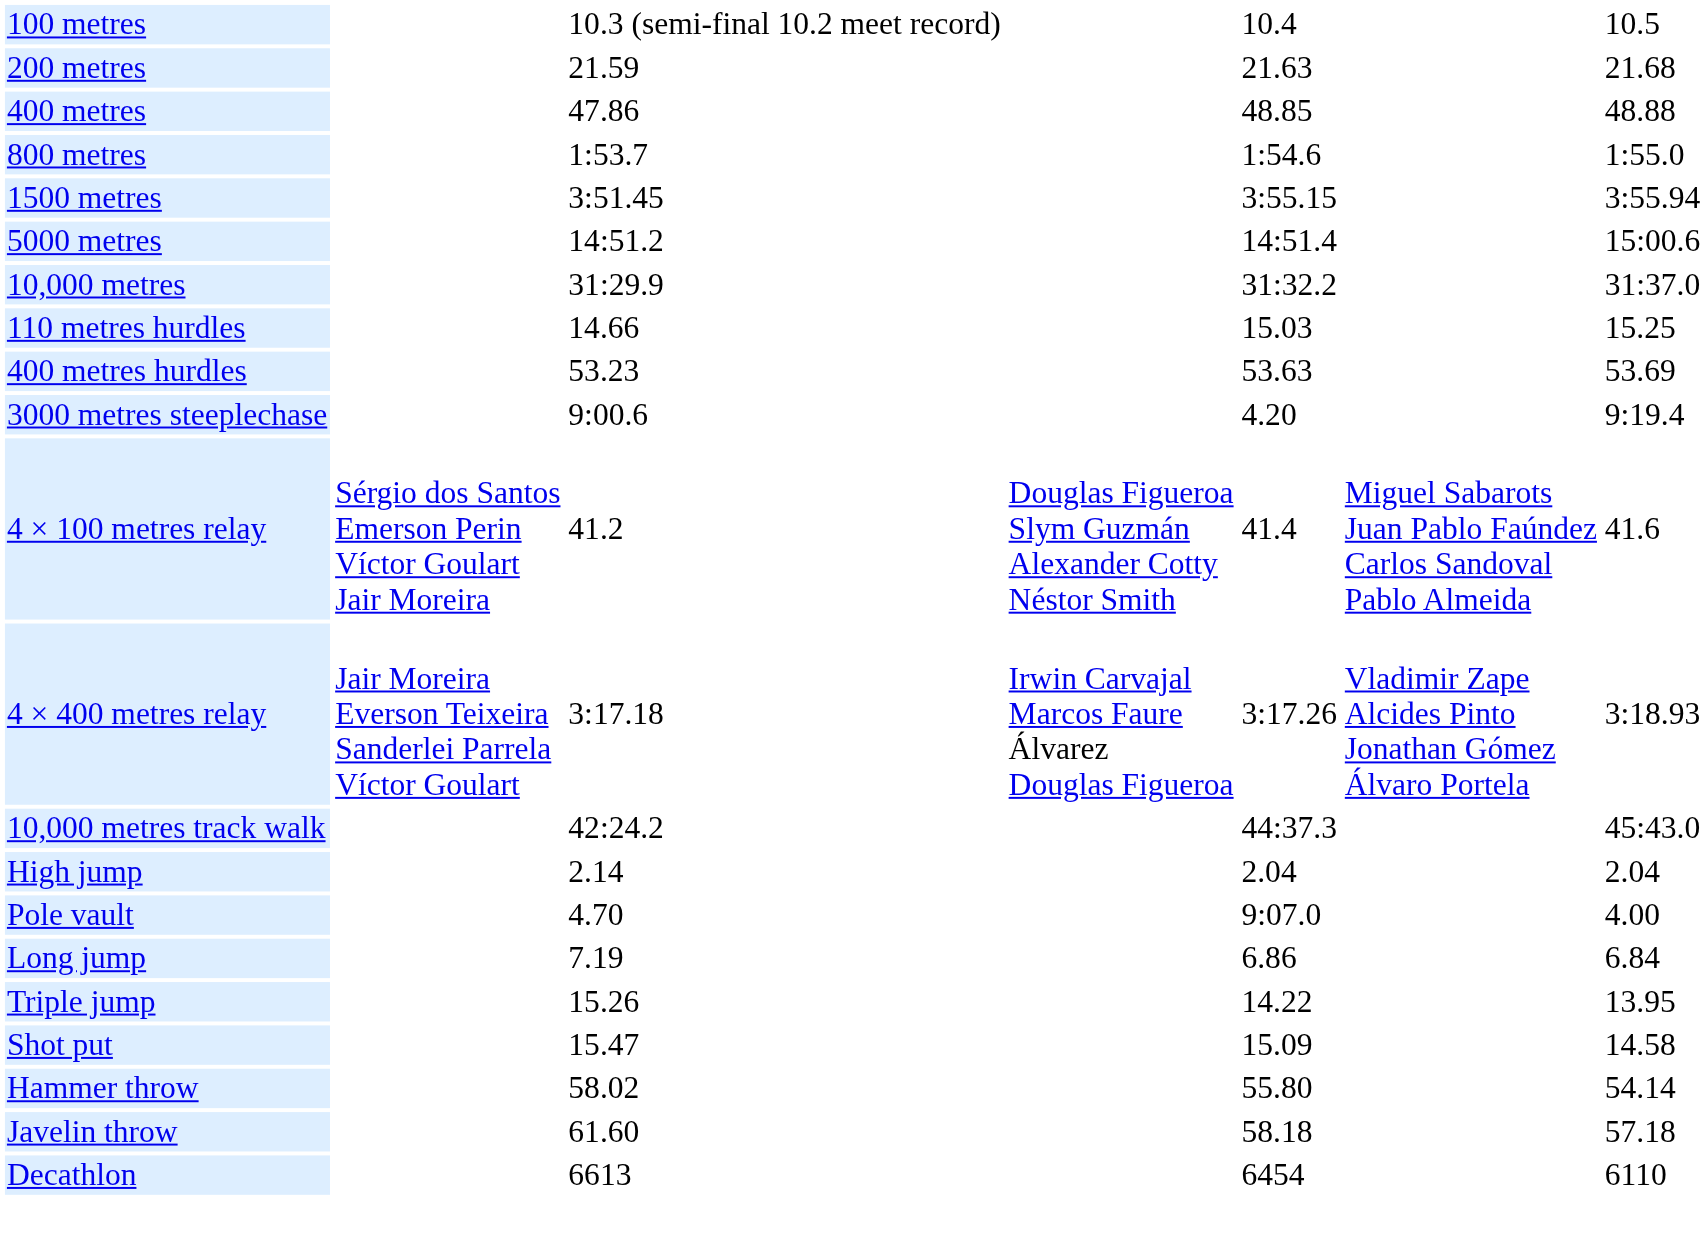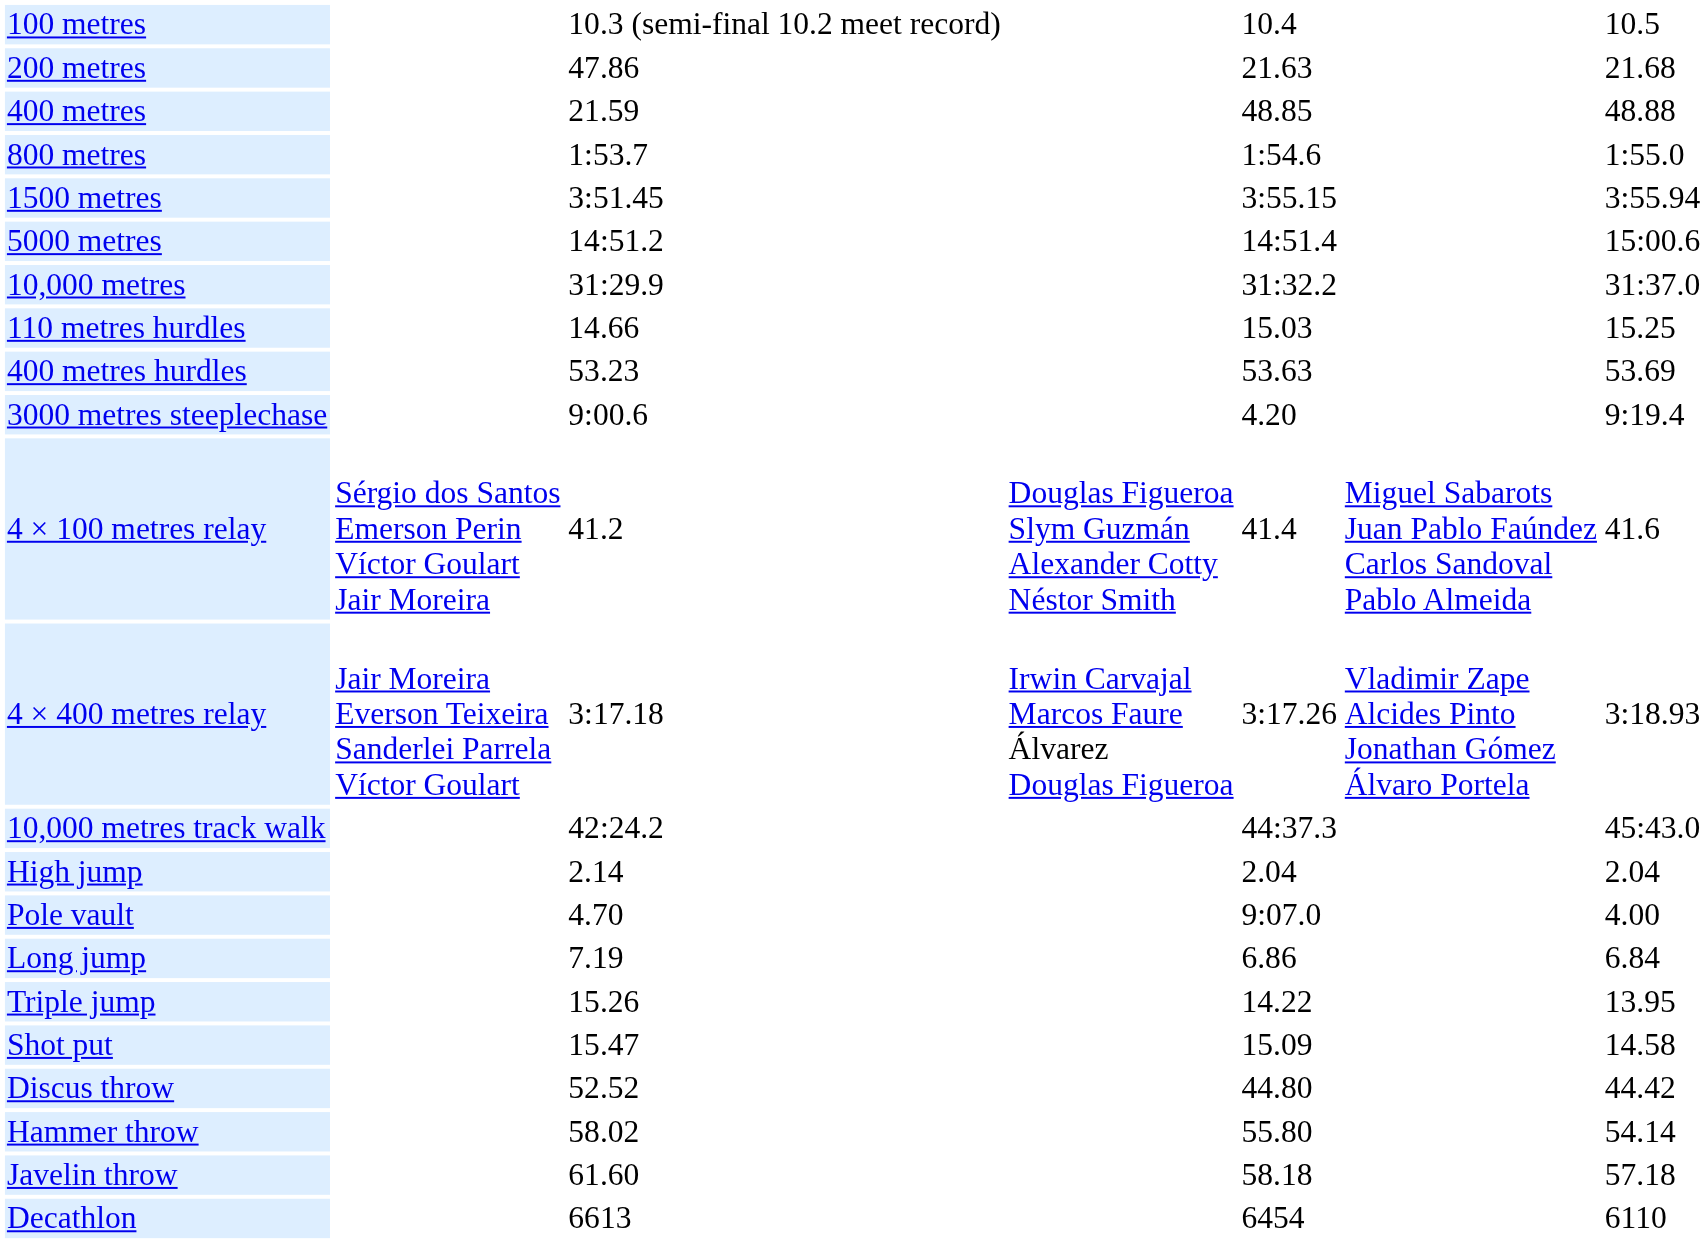200 metres | column 3: 21.59 -> 47.86
400 metres | column 3: 47.86 -> 21.59
+ row: Discus throw | 52.52 | 44.80 | 44.42
